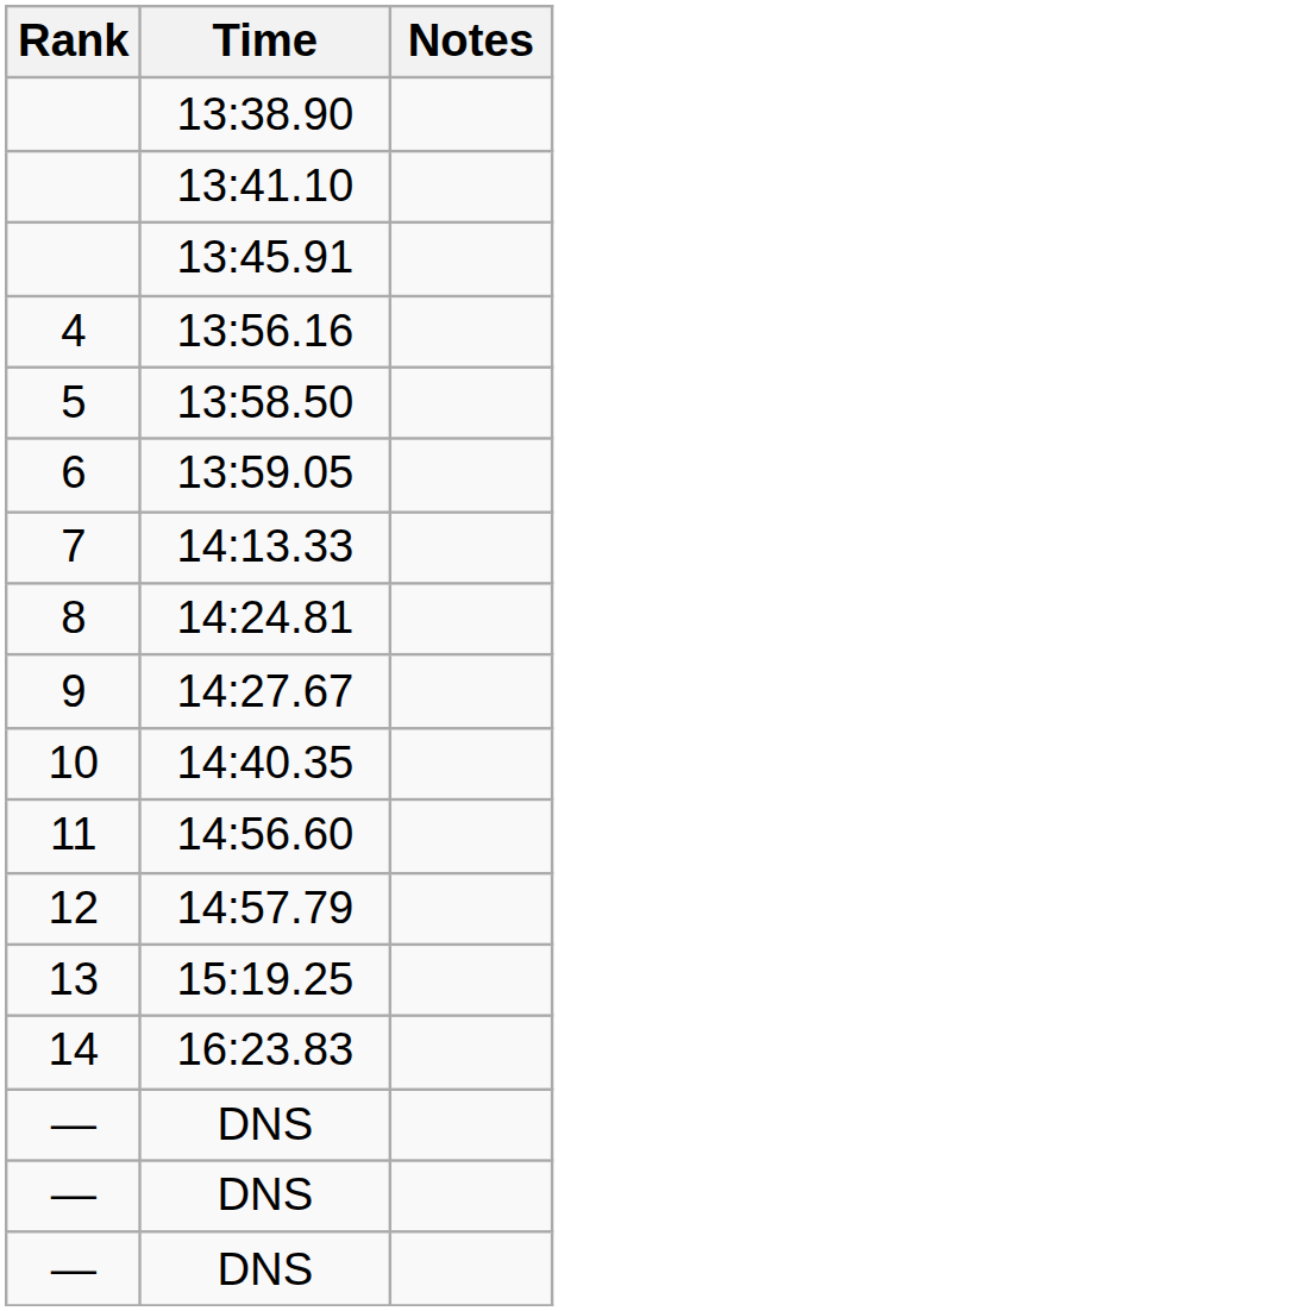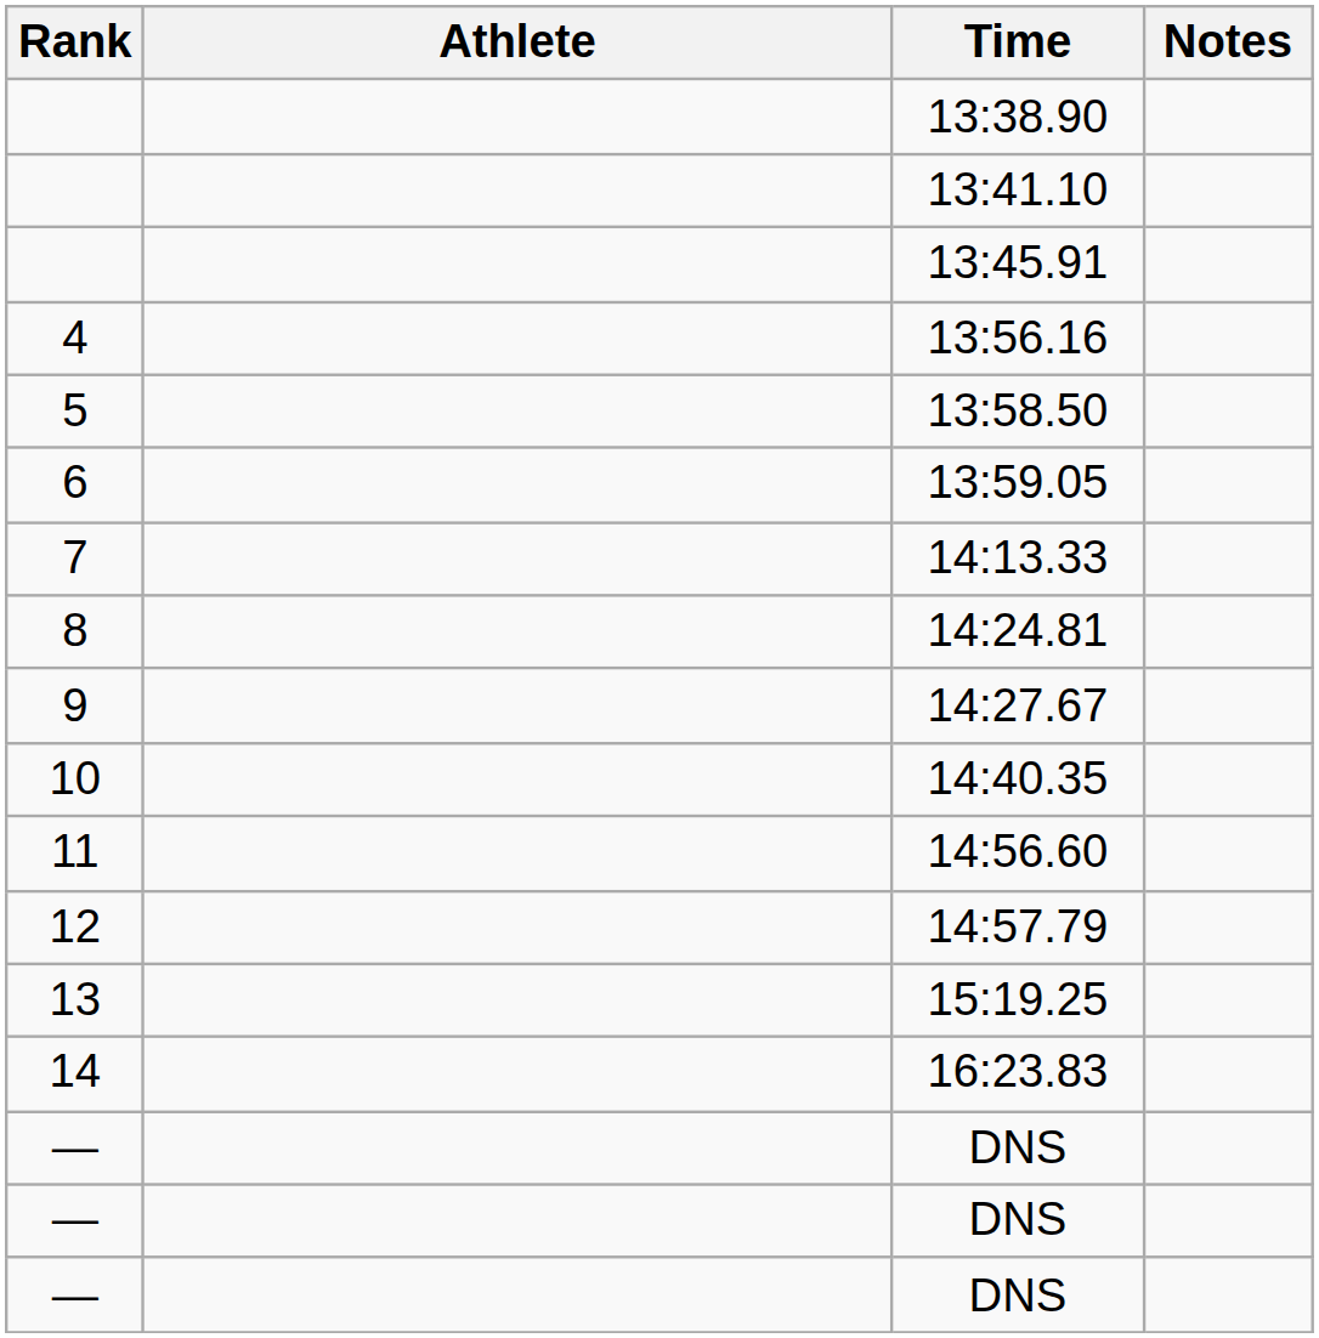+ column: Athlete
